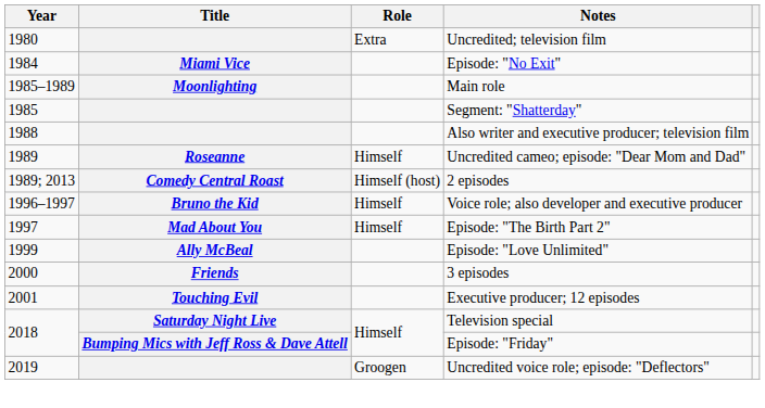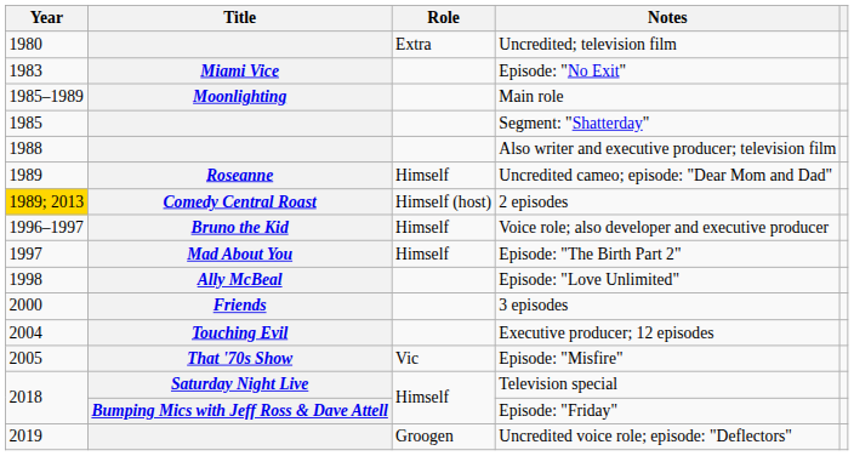Episode: "No Exit" | Year: 1984 -> 1983
2 episodes | Year: no background -> gold background
Episode: "Love Unlimited" | Year: 1999 -> 1998
Executive producer; 12 episodes | Year: 2001 -> 2004
+ row: 2005 | That '70s Show | Vic | Episode: "Misfire"
